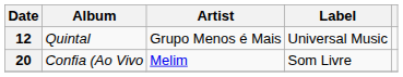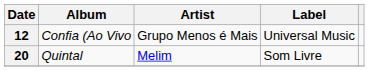12 | Album: Quintal -> Confia (Ao Vivo
20 | Album: Confia (Ao Vivo -> Quintal
